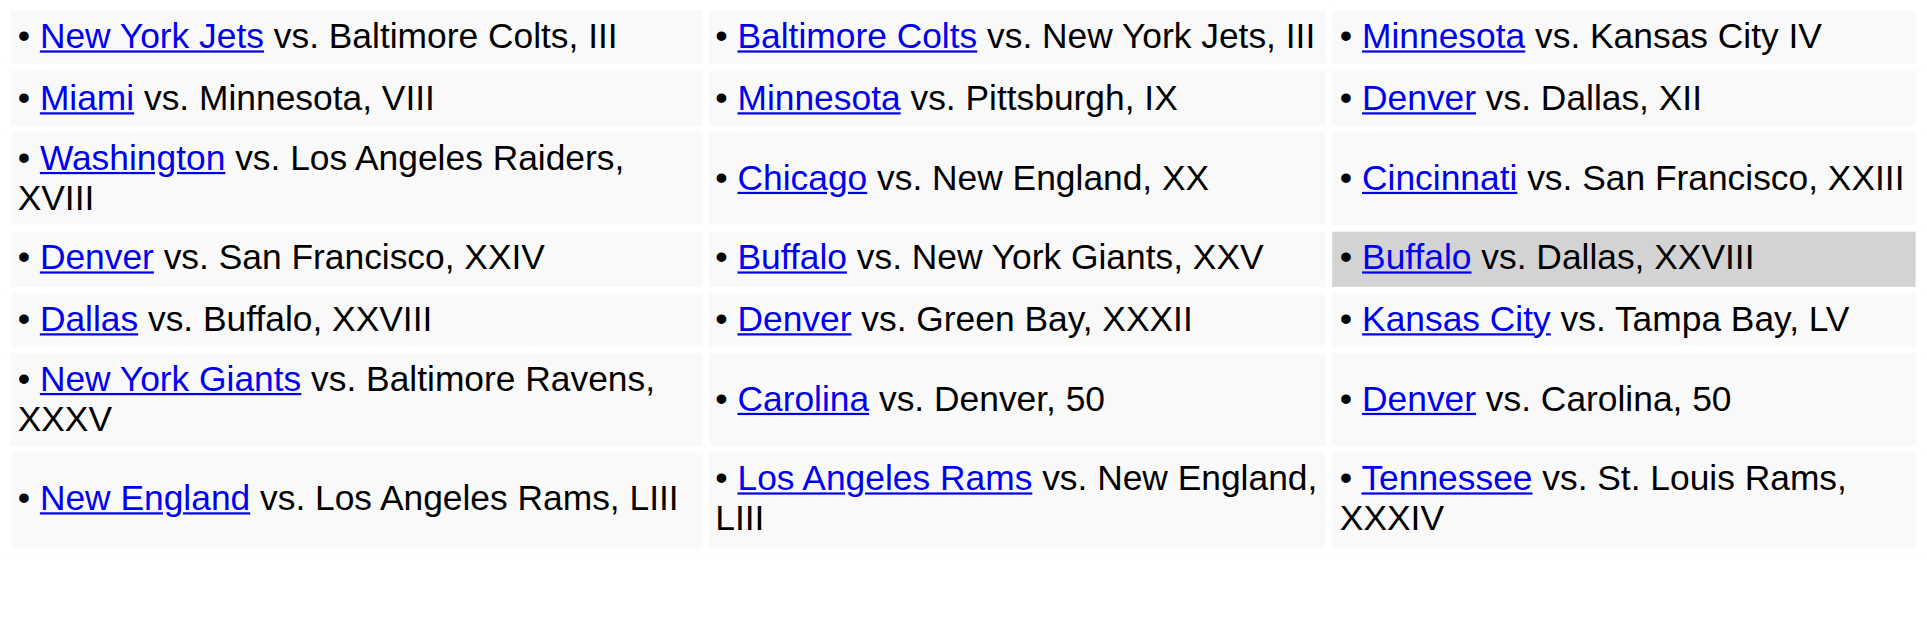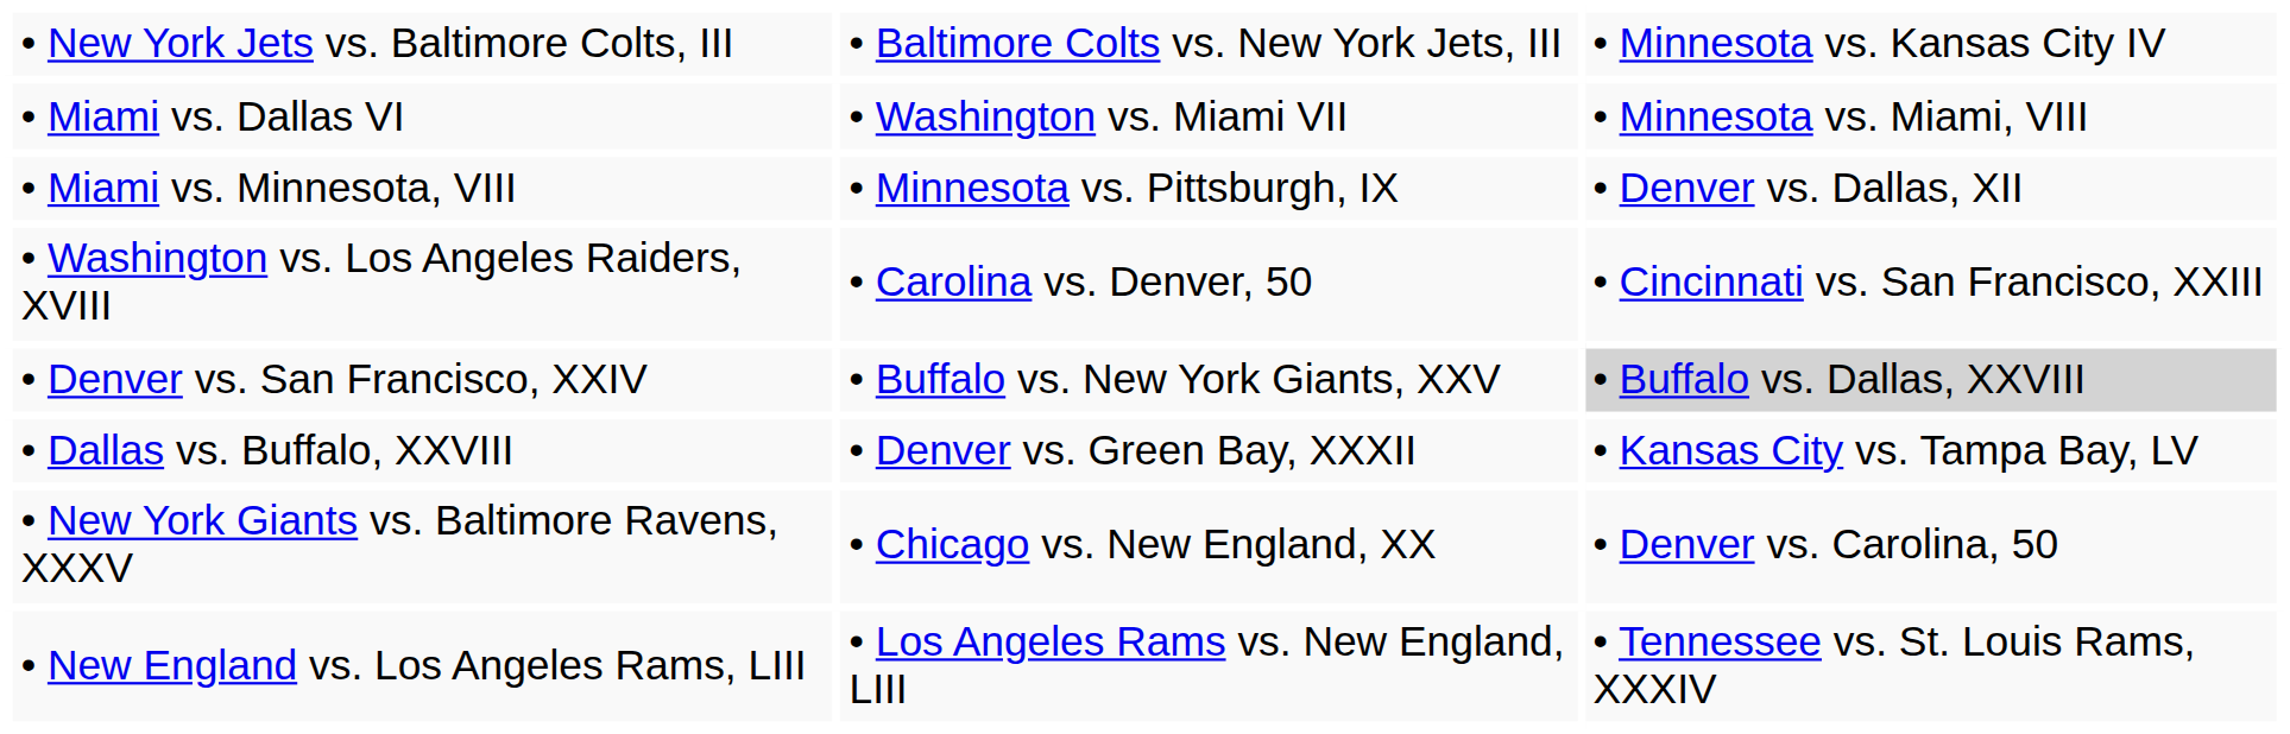+ row: • Miami vs. Dallas VI | • Washington vs. Miami VII | • Minnesota vs. Miami, VIII
• Washington vs. Los Angeles Raiders, XVIII | column 2: • Chicago vs. New England, XX -> • Carolina vs. Denver, 50
• New York Giants vs. Baltimore Ravens, XXXV | column 2: • Carolina vs. Denver, 50 -> • Chicago vs. New England, XX
